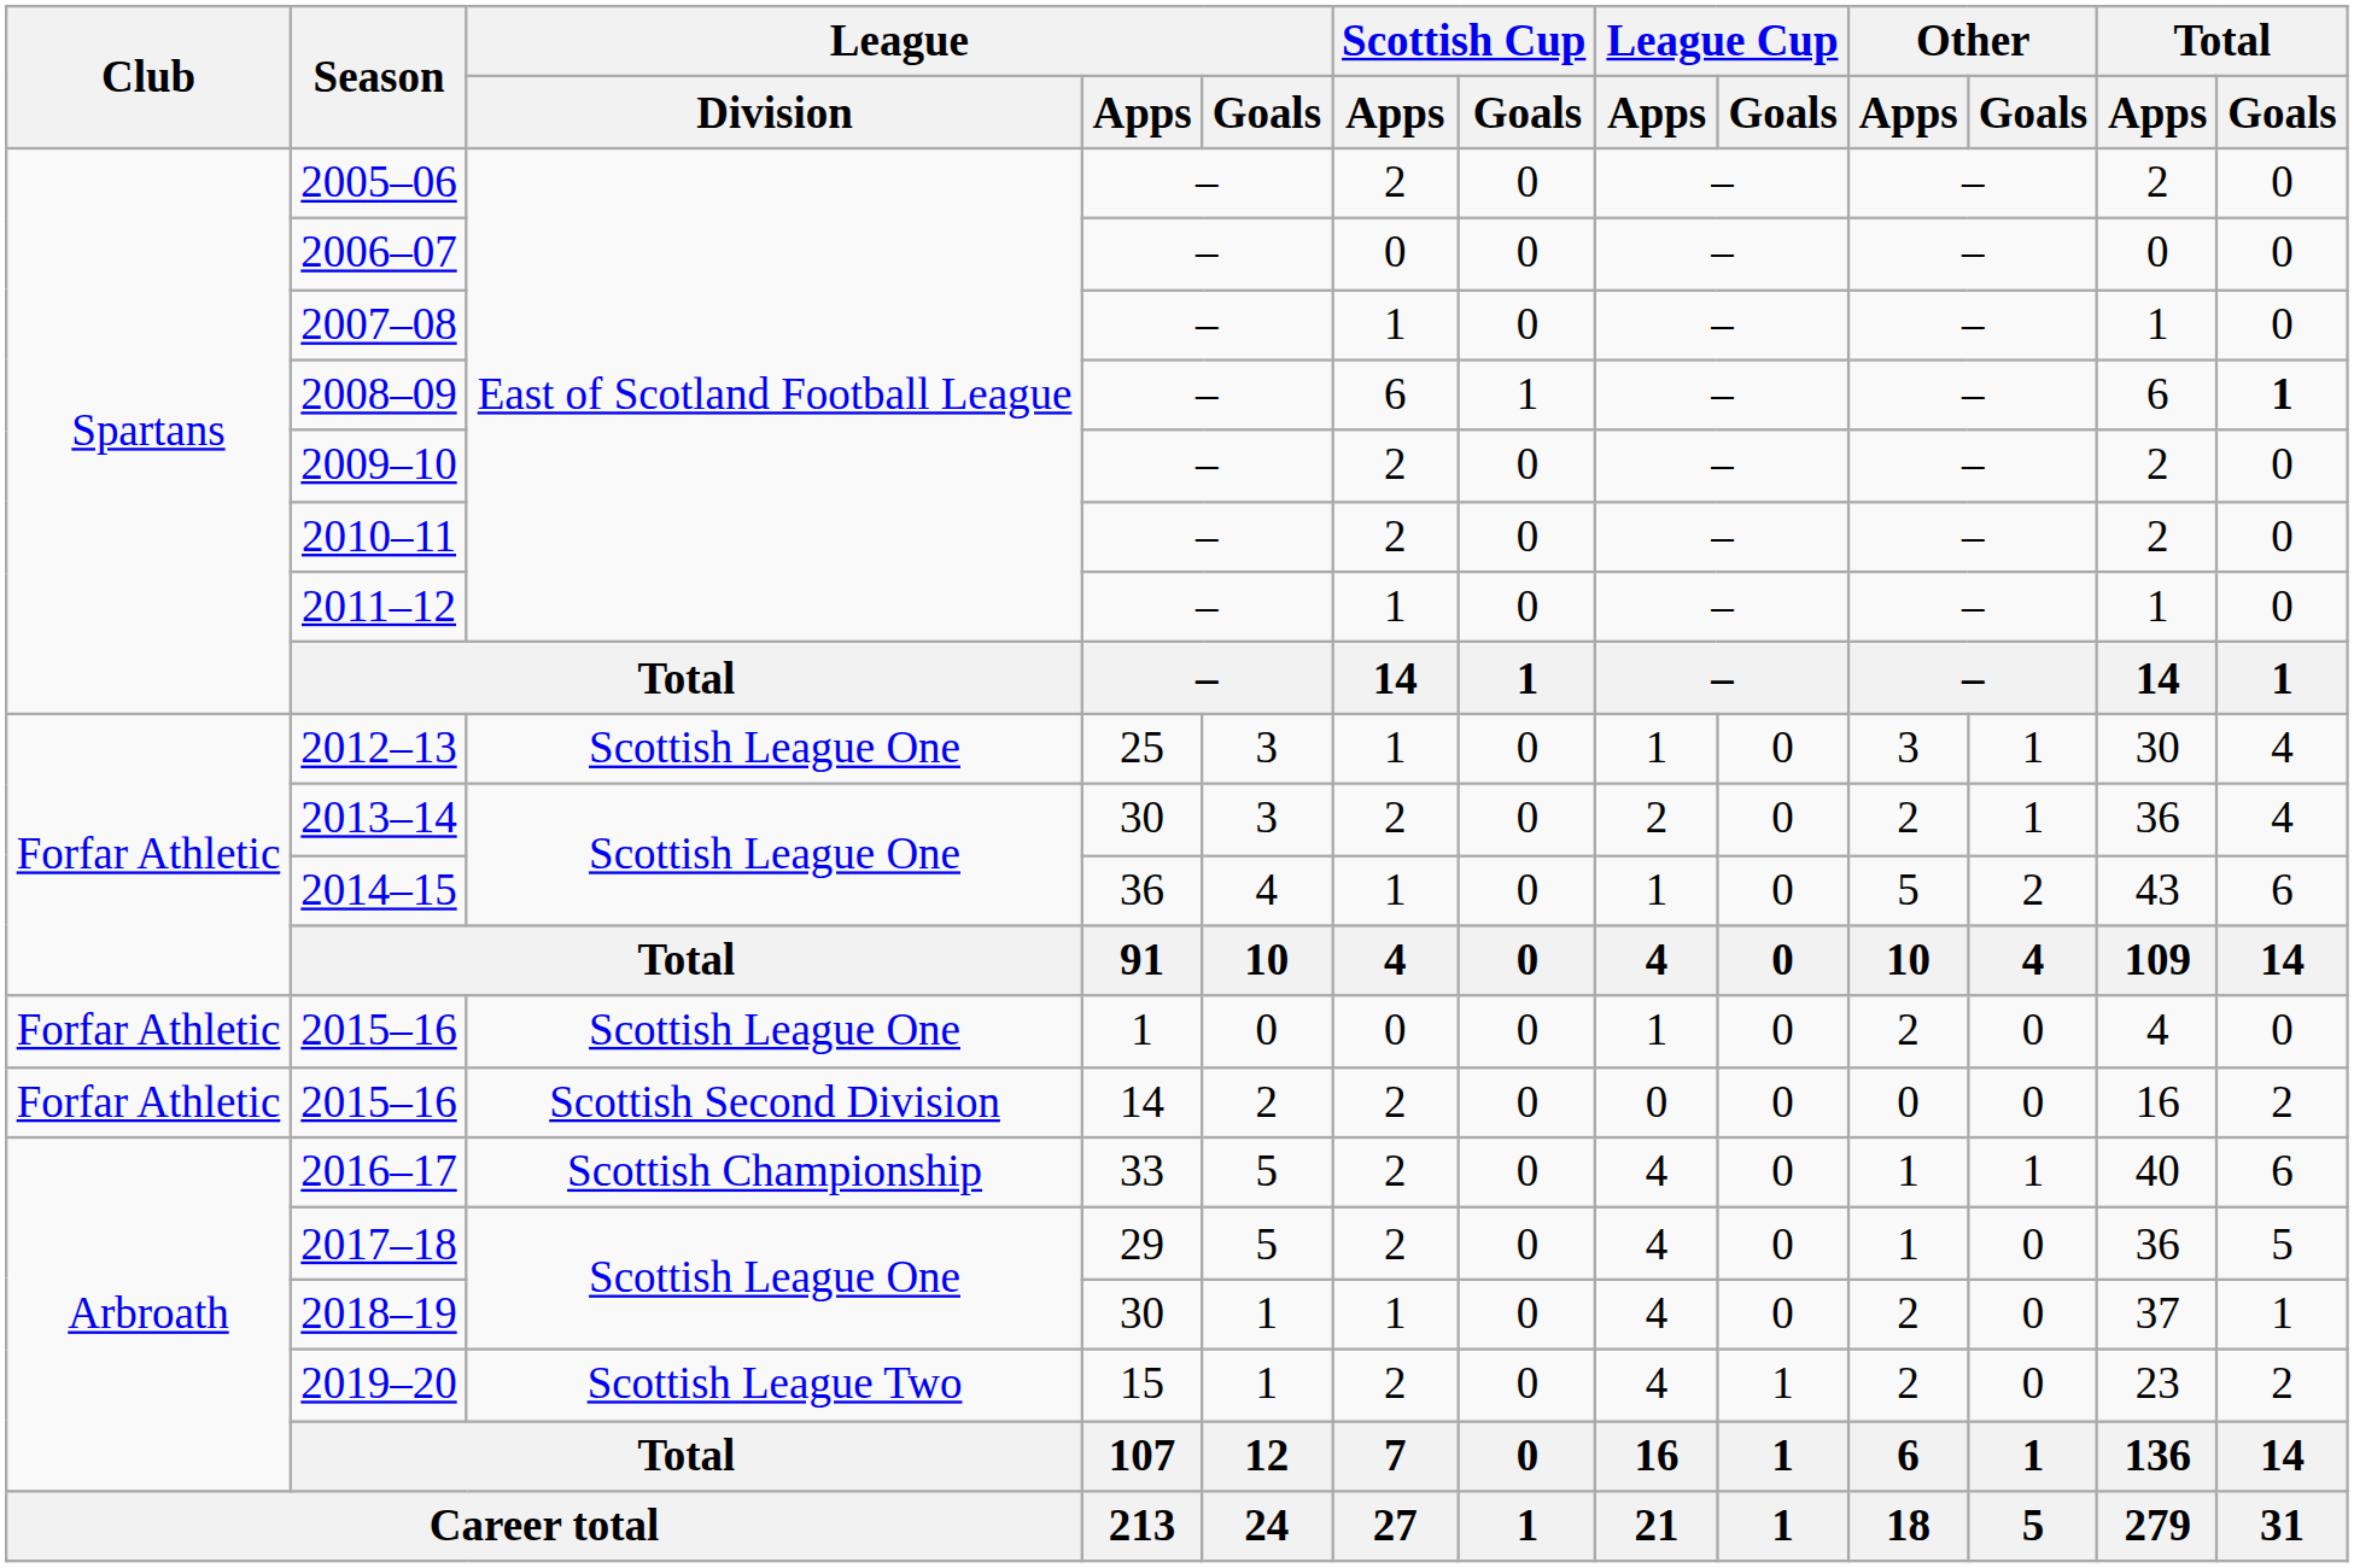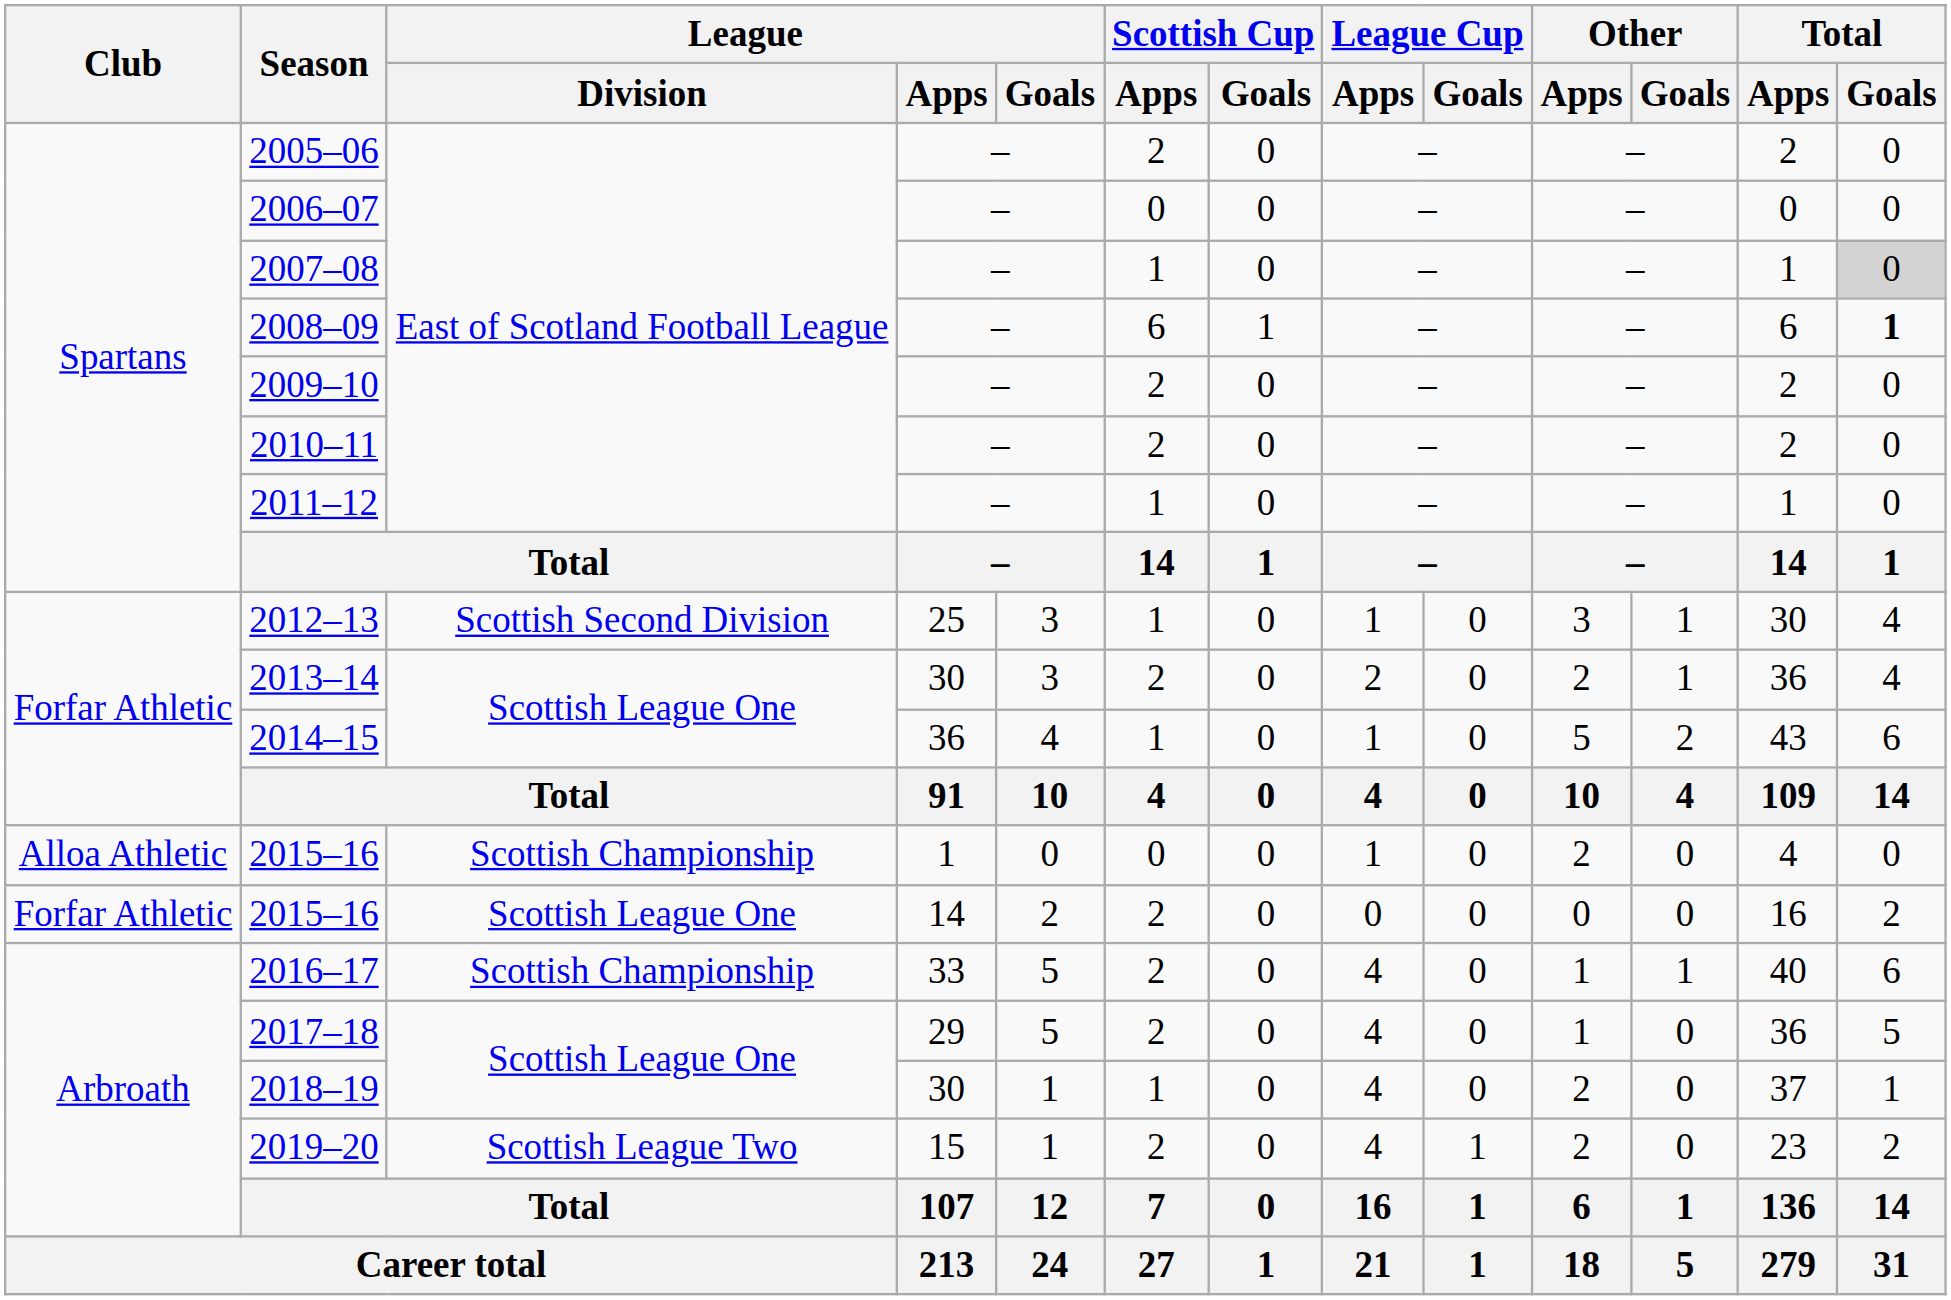2007–08 | Total / Goals: no background -> lightgrey background
2012–13 | League / Division: Scottish League One -> Scottish Second Division
2015–16 / 1 | Club: Forfar Athletic -> Alloa Athletic
2015–16 / 1 | League / Division: Scottish League One -> Scottish Championship
2015–16 / 14 | League / Division: Scottish Second Division -> Scottish League One
